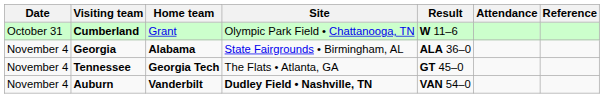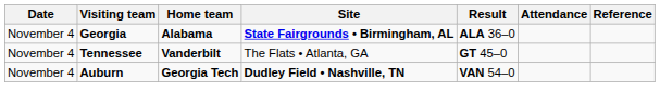- row: October 31 | Cumberland | Grant | Olympic Park Field • Chattanooga, TN | W 11–6
Georgia | Site: normal -> bold
Tennessee | Home team: Georgia Tech -> Vanderbilt
Auburn | Home team: Vanderbilt -> Georgia Tech
